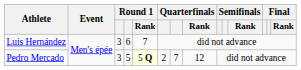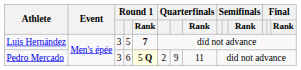Luis Hernández | column 4: 6 -> 5
Luis Hernández | Round 1 / Rank: normal -> bold
Pedro Mercado | column 4: 5 -> 6
Pedro Mercado | column 7: 7 -> 9
Pedro Mercado | Quarterfinals / Rank: 12 -> 11
